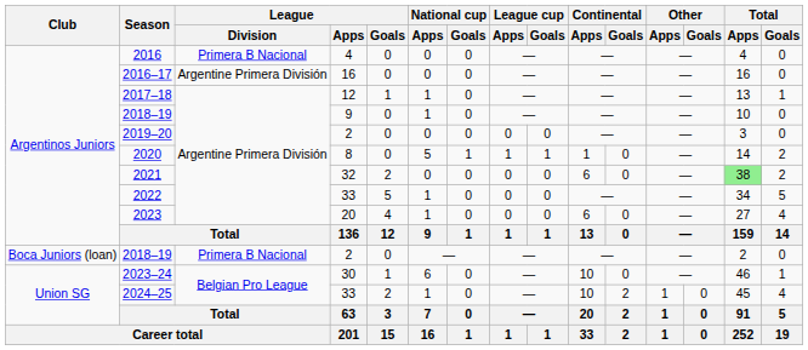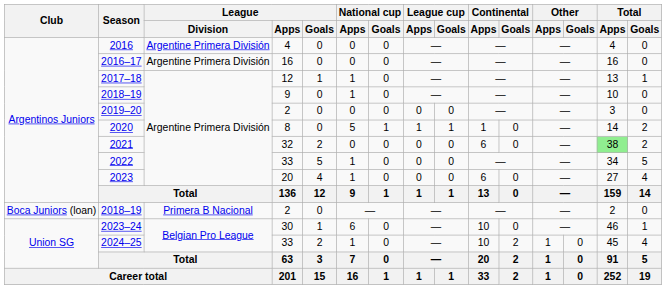2016 | League / Division: Primera B Nacional -> Argentine Primera División
